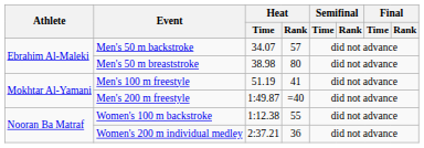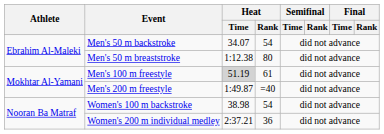Men's 50 m backstroke | Heat / Rank: 57 -> 54
Men's 50 m breaststroke | Heat / Time: 38.98 -> 1:12.38
Men's 100 m freestyle | Heat / Time: no background -> lightgrey background
Men's 100 m freestyle | Heat / Rank: 41 -> 61
Women's 100 m backstroke | Heat / Time: 1:12.38 -> 38.98
Women's 100 m backstroke | Heat / Rank: 55 -> 54
